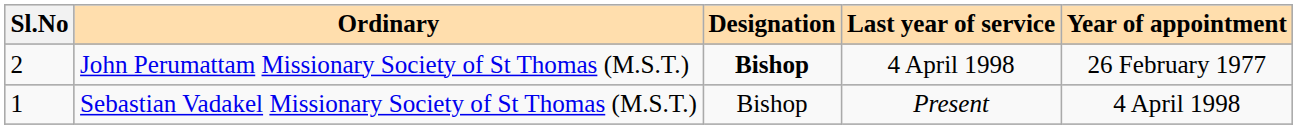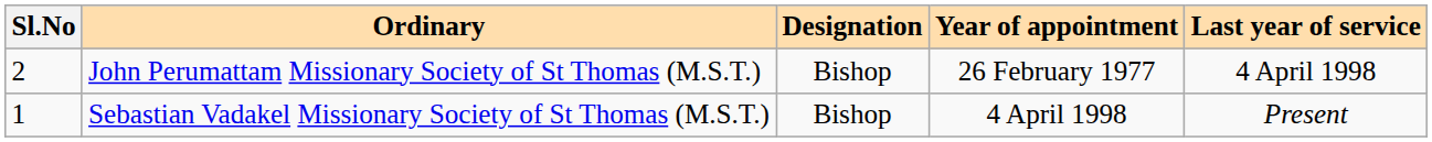columns swapped: Year of appointment <-> Last year of service
John Perumattam Missionary Society of St Thomas (M.S.T.) | Designation: bold -> normal
